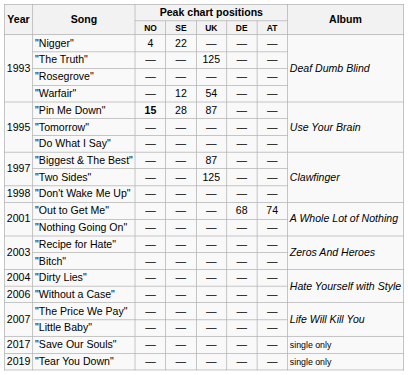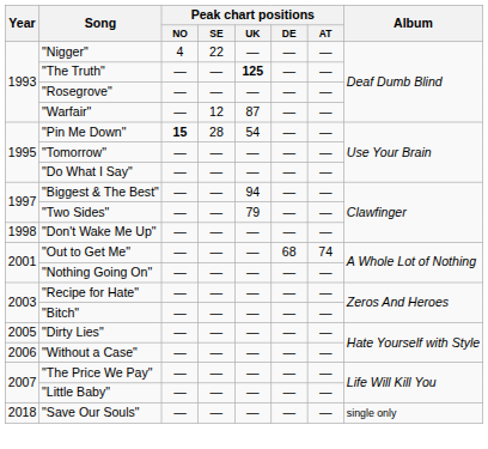"The Truth" | Peak chart positions / UK: normal -> bold
"Warfair" | Peak chart positions / UK: 54 -> 87
"Pin Me Down" | Peak chart positions / UK: 87 -> 54
"Biggest & The Best" | Peak chart positions / UK: 87 -> 94
"Two Sides" | Peak chart positions / UK: 125 -> 79
"Dirty Lies" | Year: 2004 -> 2005
"Save Our Souls" | Year: 2017 -> 2018
- row: 2019 | "Tear You Down" | — | — | — | — | — | single only
